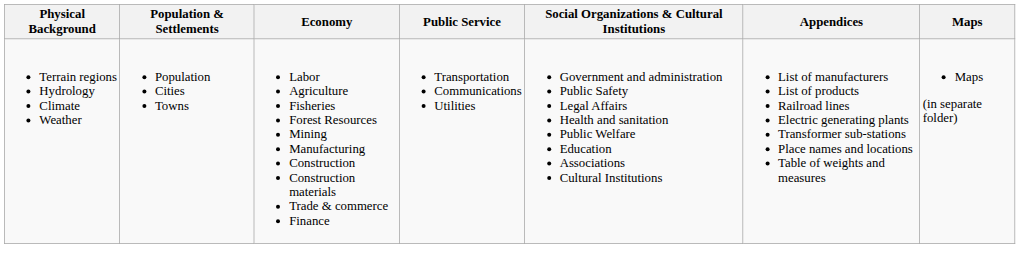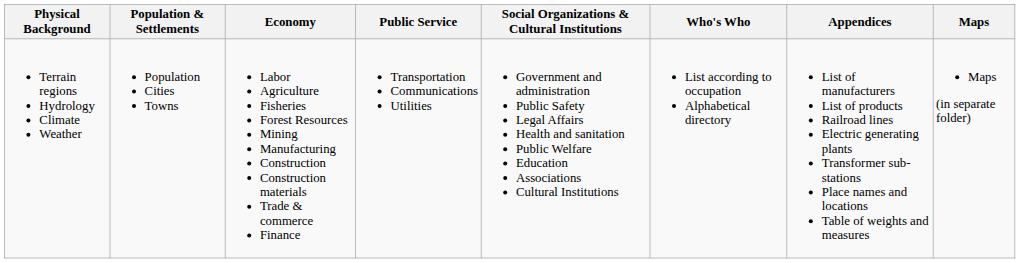+ column: Who's Who | List according to occupation Alphabetical directory
